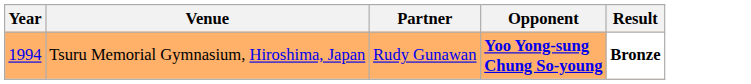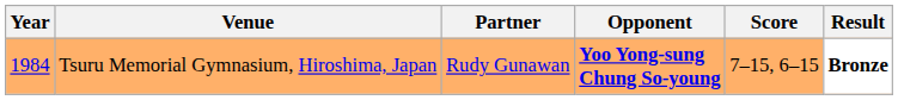+ column: Score | 7–15, 6–15
Tsuru Memorial Gymnasium, Hiroshima, Japan | Year: 1994 -> 1984
